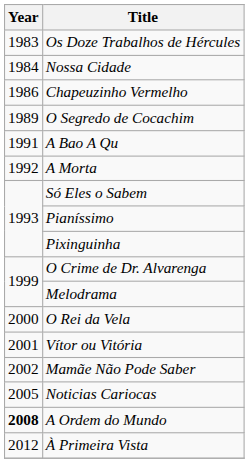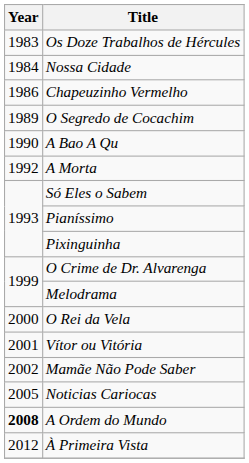A Bao A Qu | Year: 1991 -> 1990
